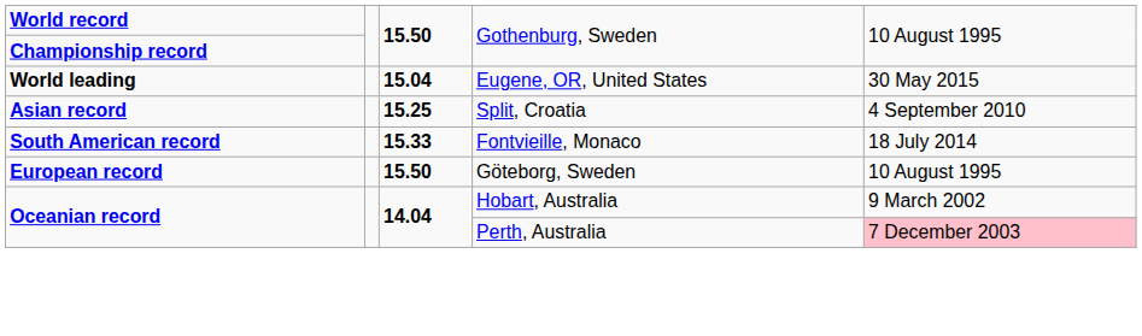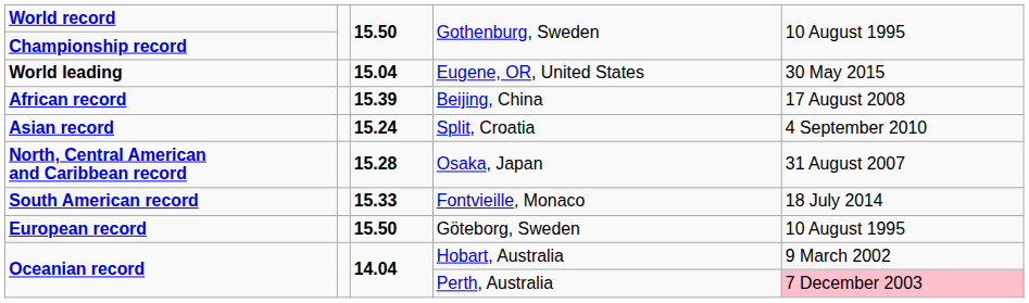+ row: African record | 15.39 | Beijing, China | 17 August 2008
Split, Croatia | column 3: 15.25 -> 15.24
+ row: North, Central American and Caribbean record | 15.28 | Osaka, Japan | 31 August 2007
